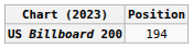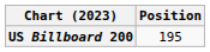US Billboard 200 | Position: 194 -> 195
